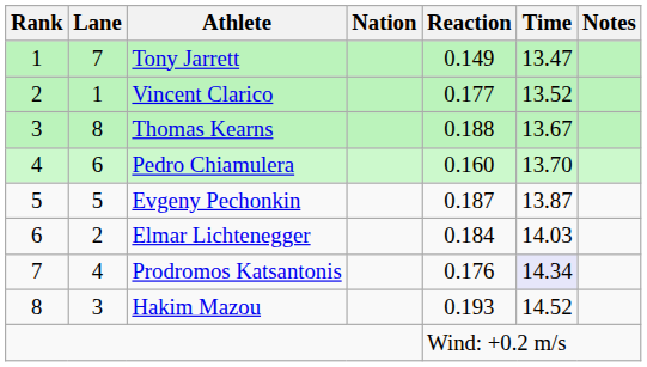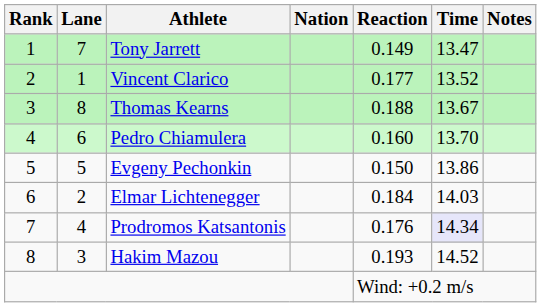Evgeny Pechonkin | Reaction: 0.187 -> 0.150
Evgeny Pechonkin | Time: 13.87 -> 13.86
